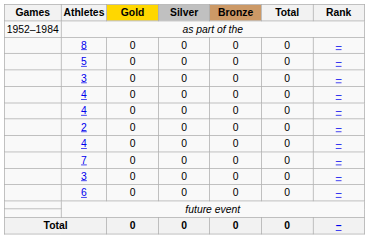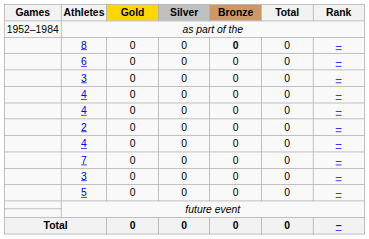8 | Bronze: normal -> bold
rows swapped: 5 <-> 6
